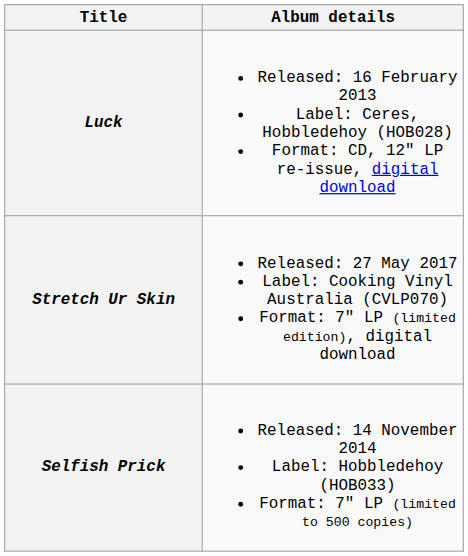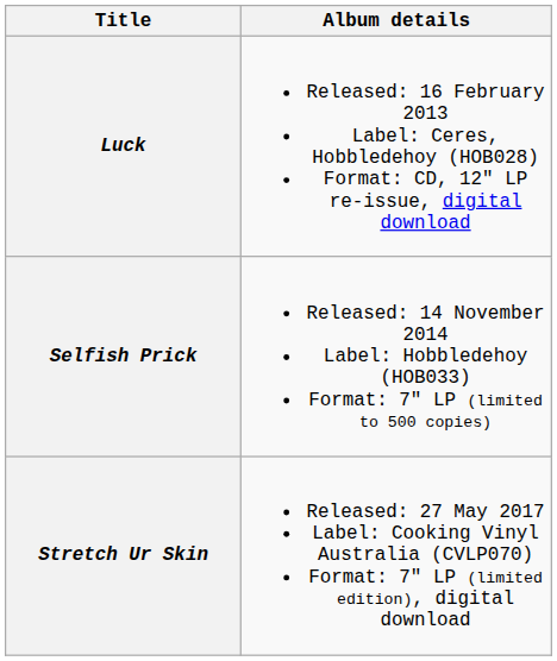rows swapped: Selfish Prick <-> Stretch Ur Skin
